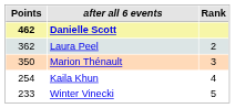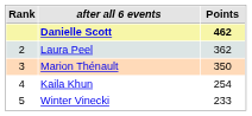columns swapped: Rank <-> Points
